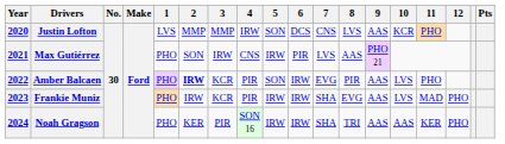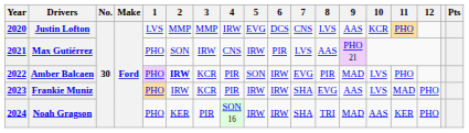Justin Lofton | 5: SON -> EVG
Amber Balcaen | 9: AAS -> MAD
Noah Gragson | 9: AAS -> MAD
